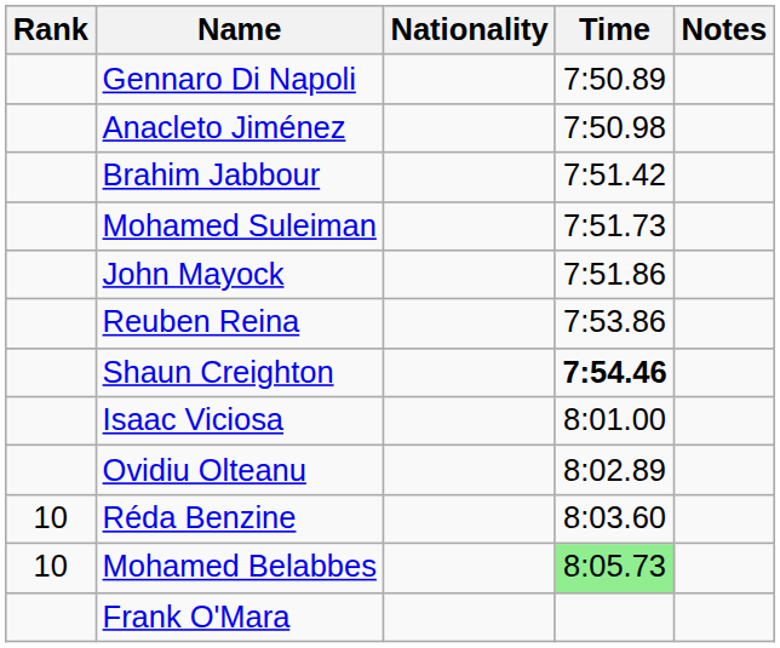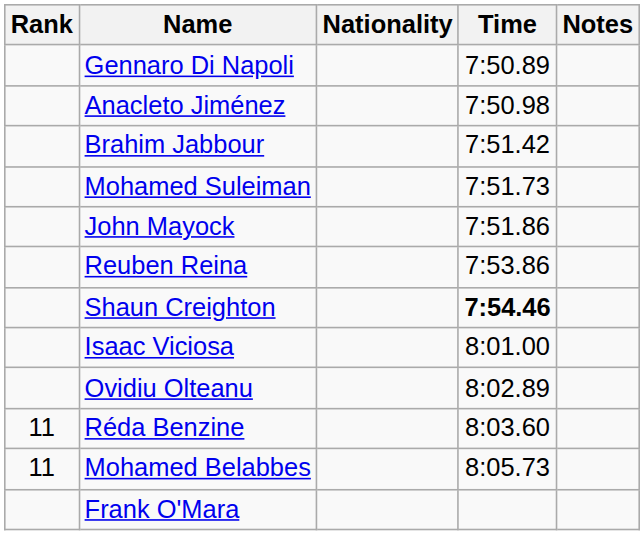Réda Benzine | Rank: 10 -> 11
Mohamed Belabbes | Rank: 10 -> 11
Mohamed Belabbes | Time: lightgreen background -> no background
